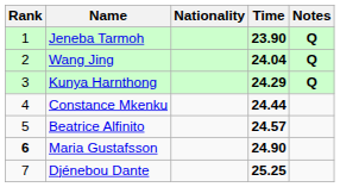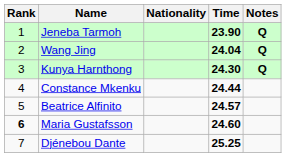Kunya Harnthong | Time: 24.29 -> 24.30
Maria Gustafsson | Time: 24.90 -> 24.60
